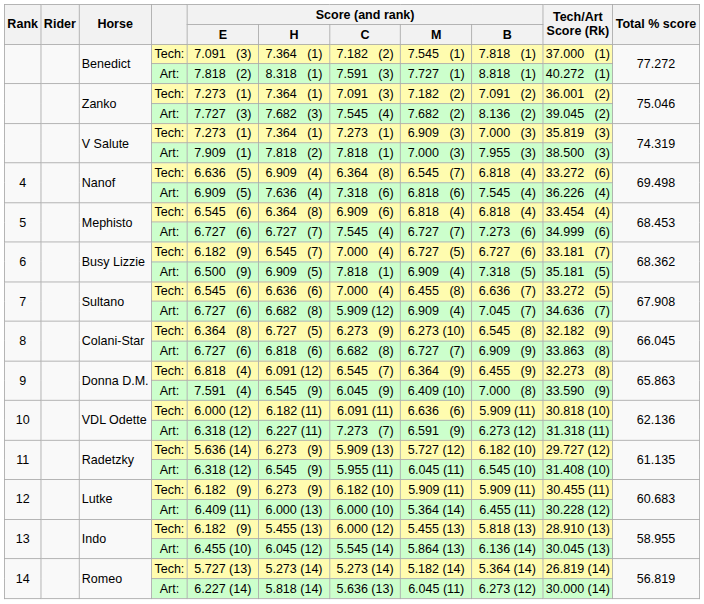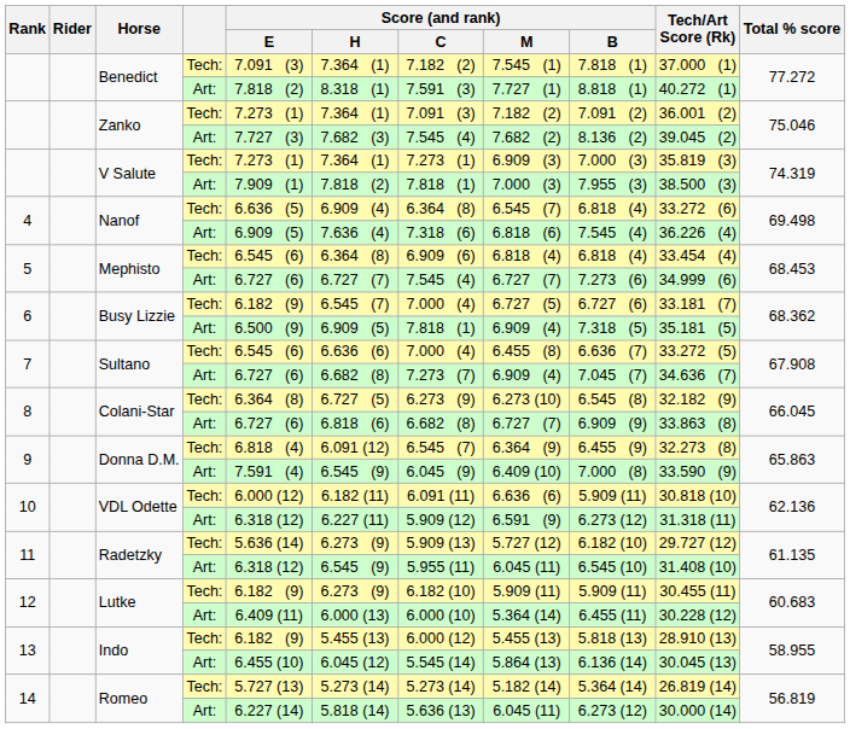Sultano / Art: | Score (and rank) / C: 5.909 (12) -> 7.273 (7)
VDL Odette / Art: | Score (and rank) / C: 7.273 (7) -> 5.909 (12)
